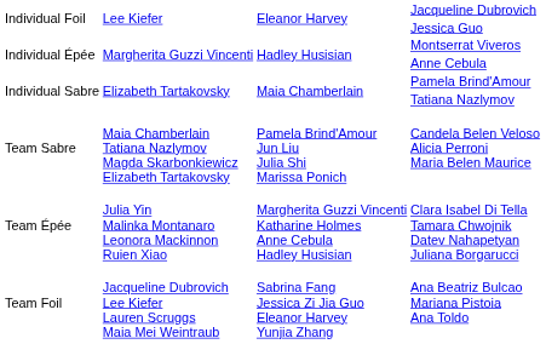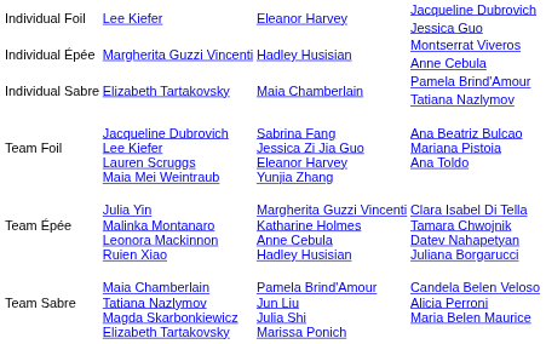rows swapped: Ana Beatriz Bulcao Mariana Pistoia Ana Toldo <-> Candela Belen Veloso Alicia Perroni Maria Belen Maurice
